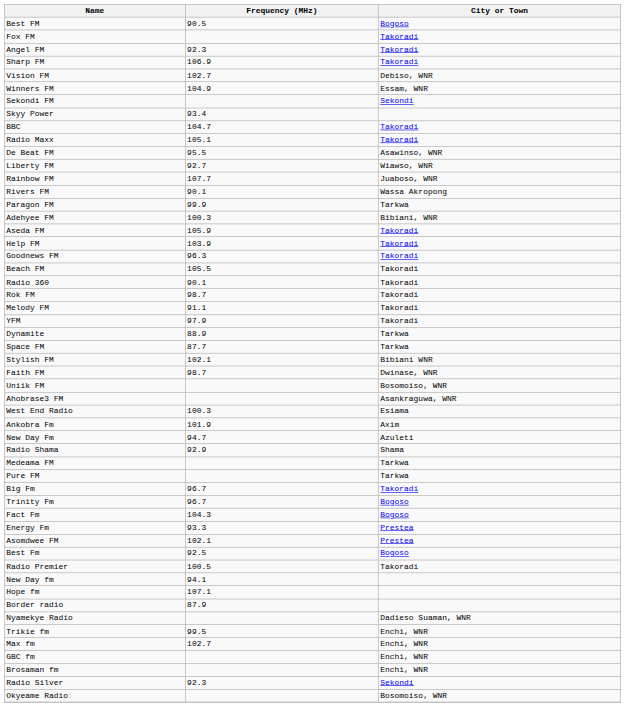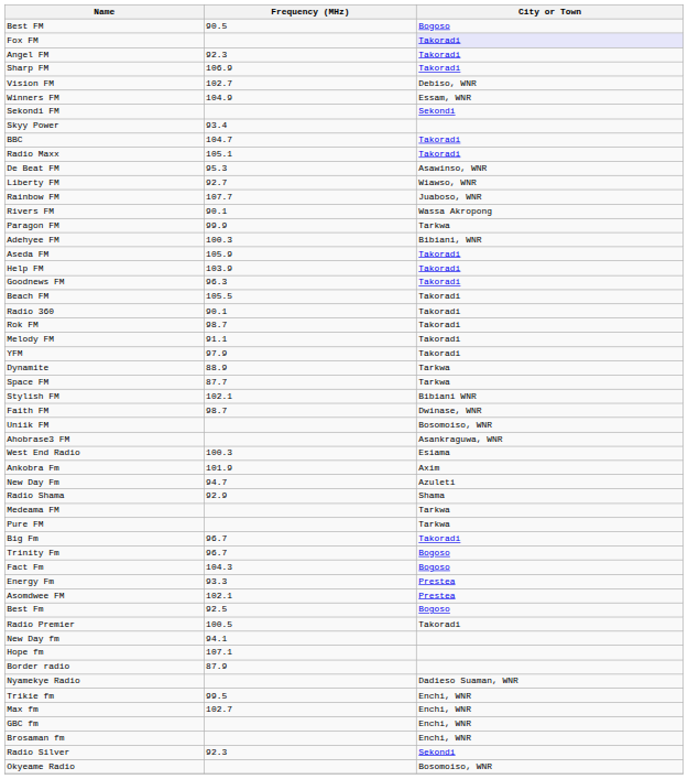Fox FM | City or Town: no background -> lavender background
De Beat FM | Frequency (MHz): 95.5 -> 95.3
